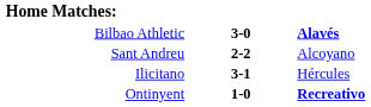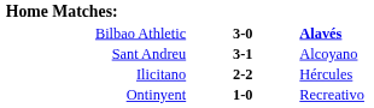Sant Andreu | column 2: 2-2 -> 3-1
Ilicitano | column 2: 3-1 -> 2-2
Ontinyent | column 3: bold -> normal
